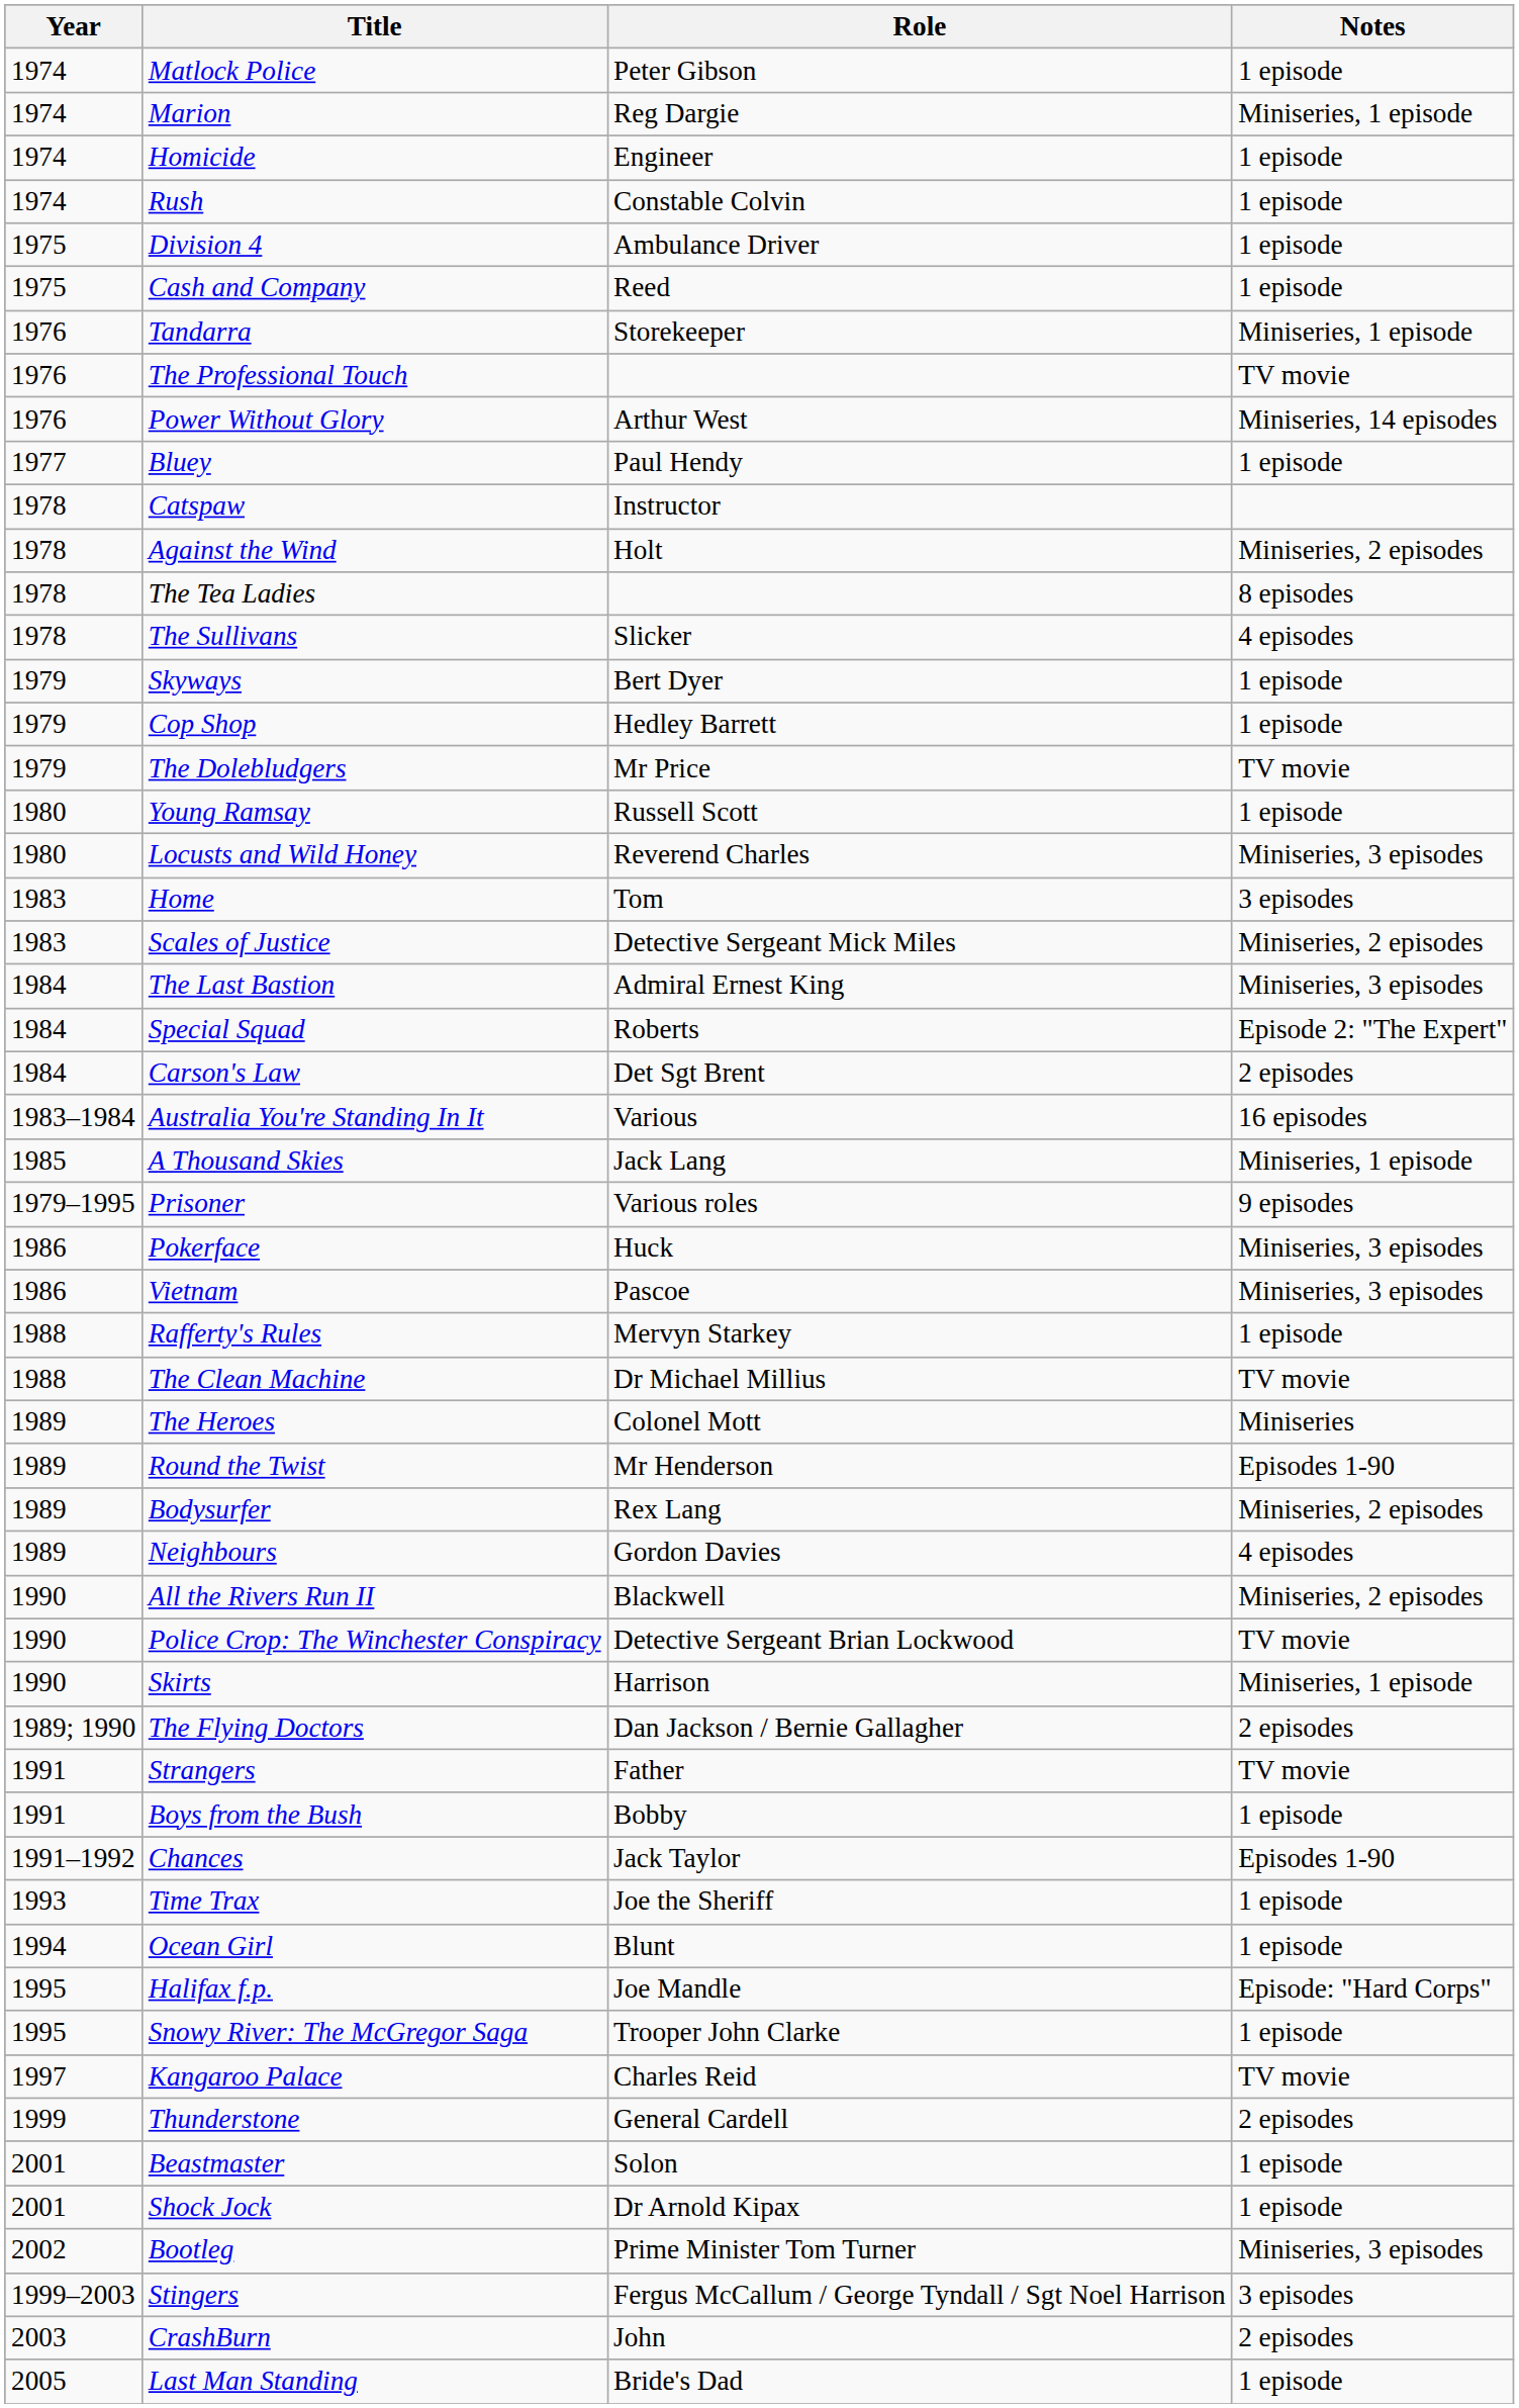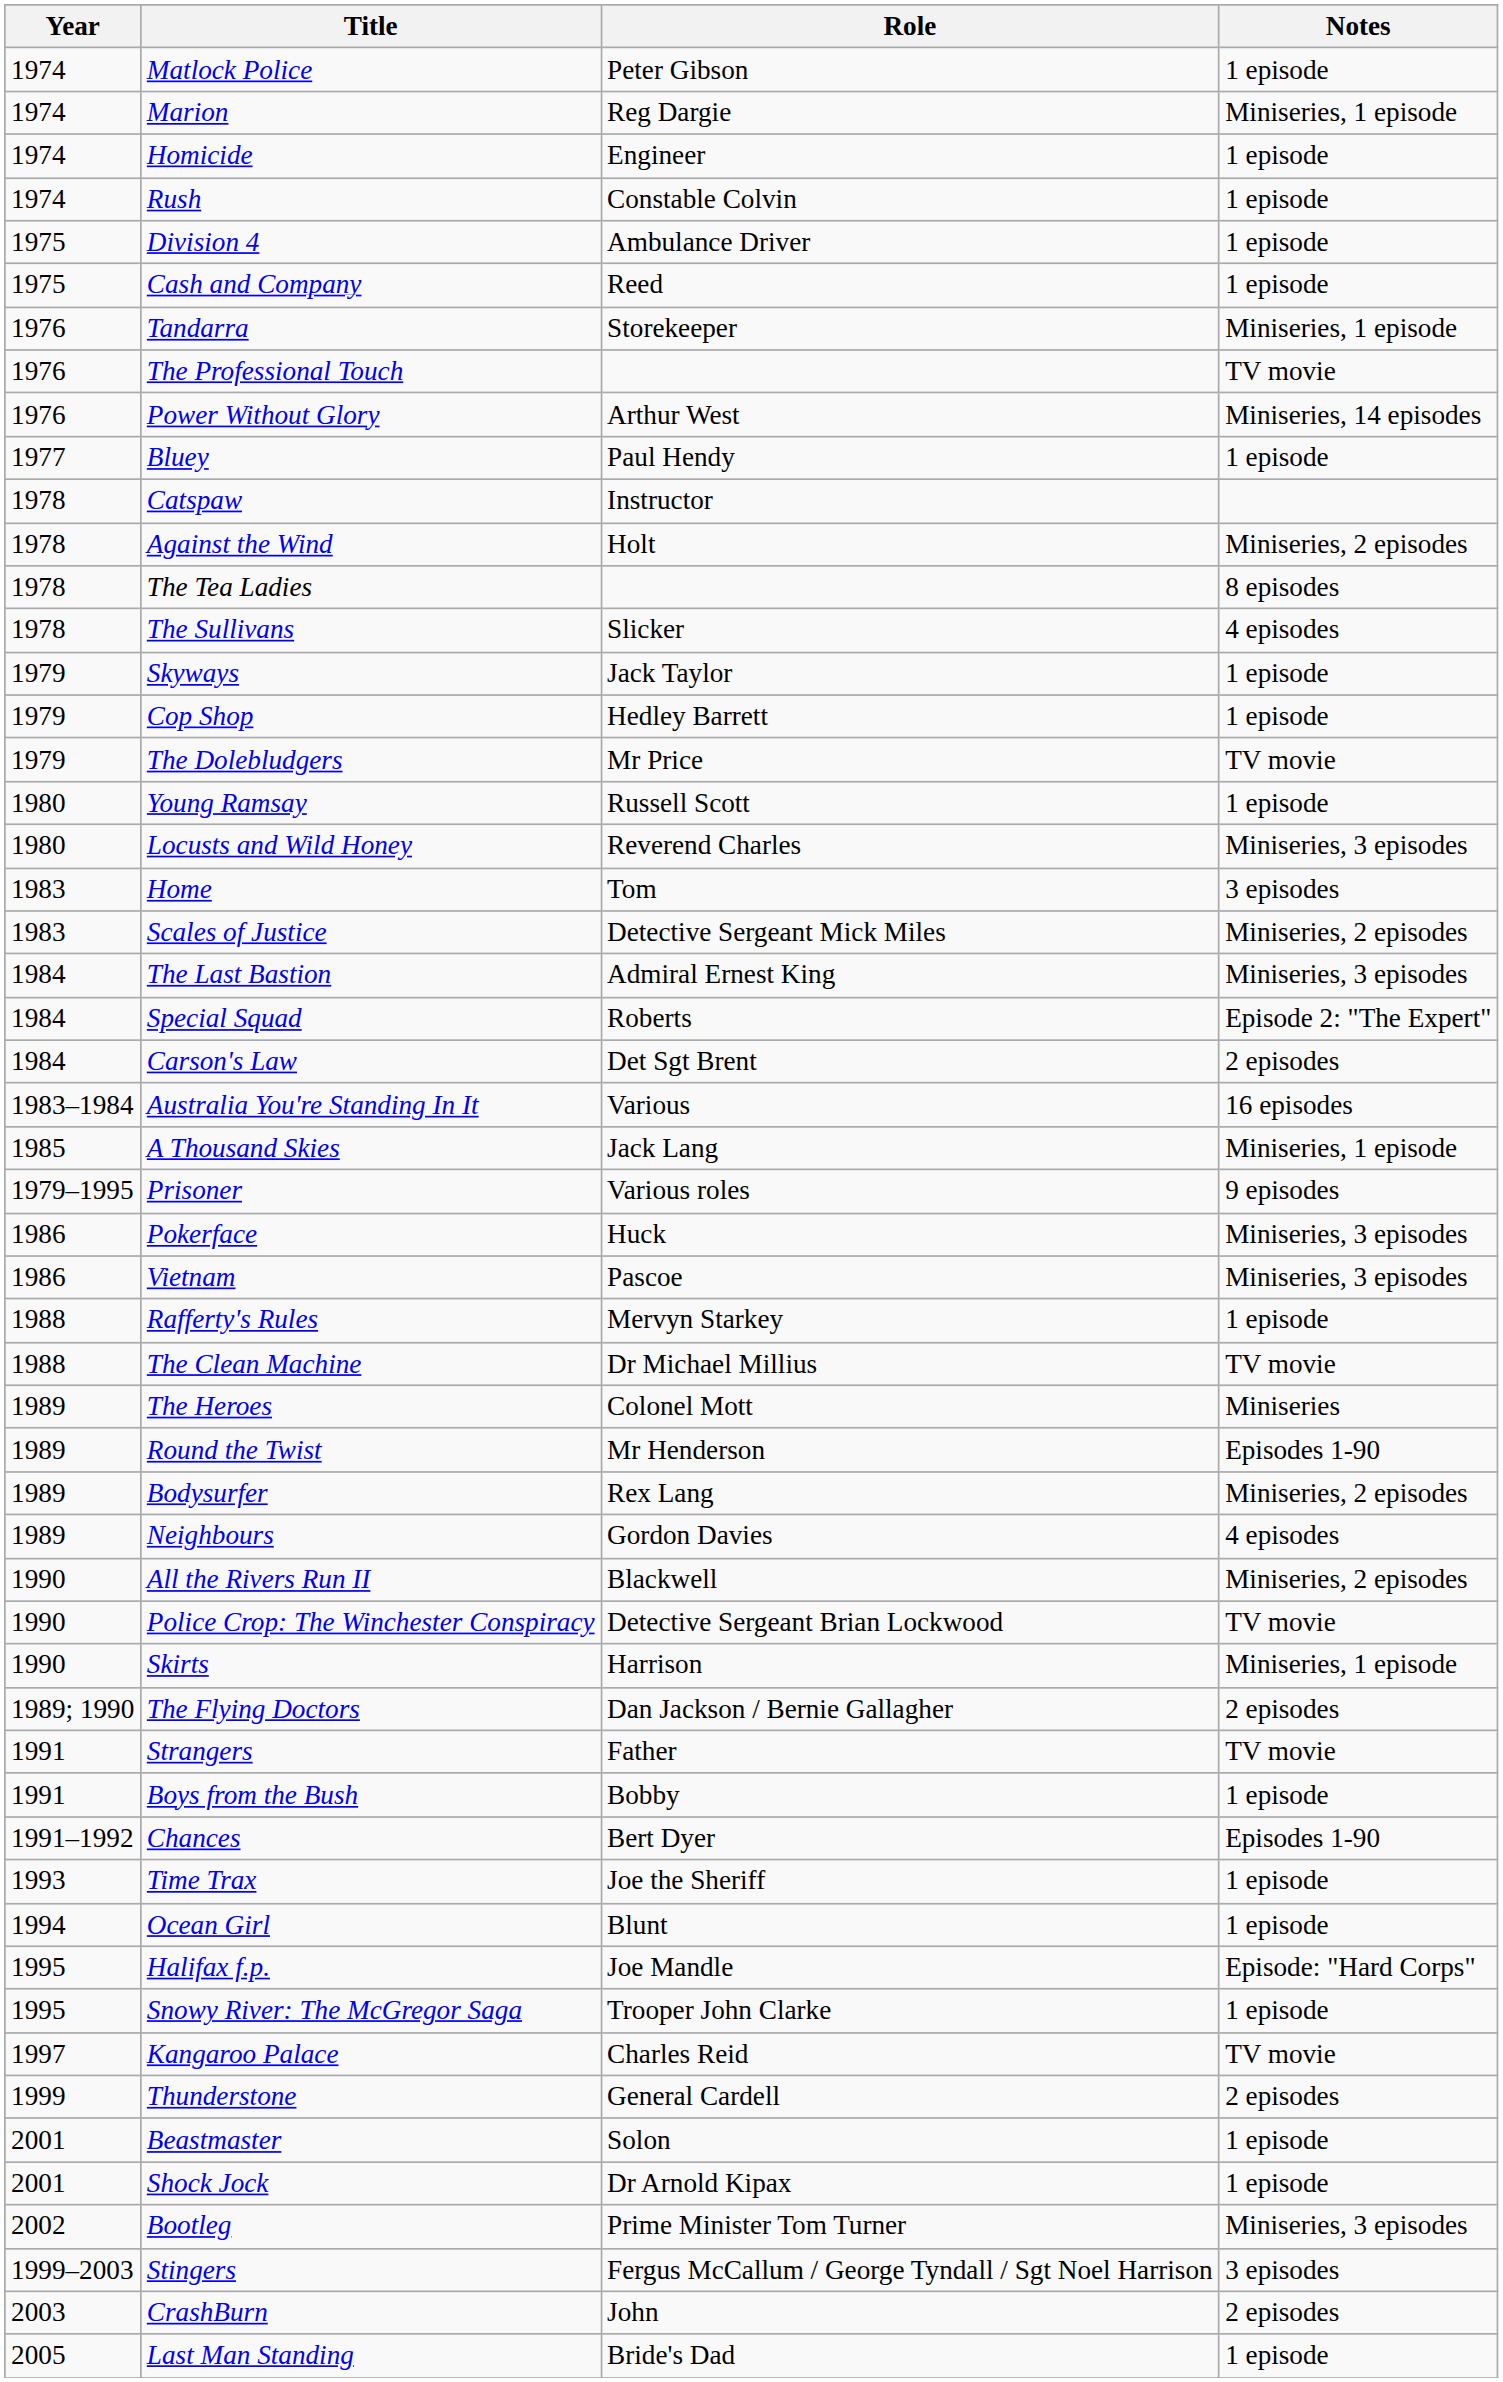Skyways | Role: Bert Dyer -> Jack Taylor
Chances | Role: Jack Taylor -> Bert Dyer
